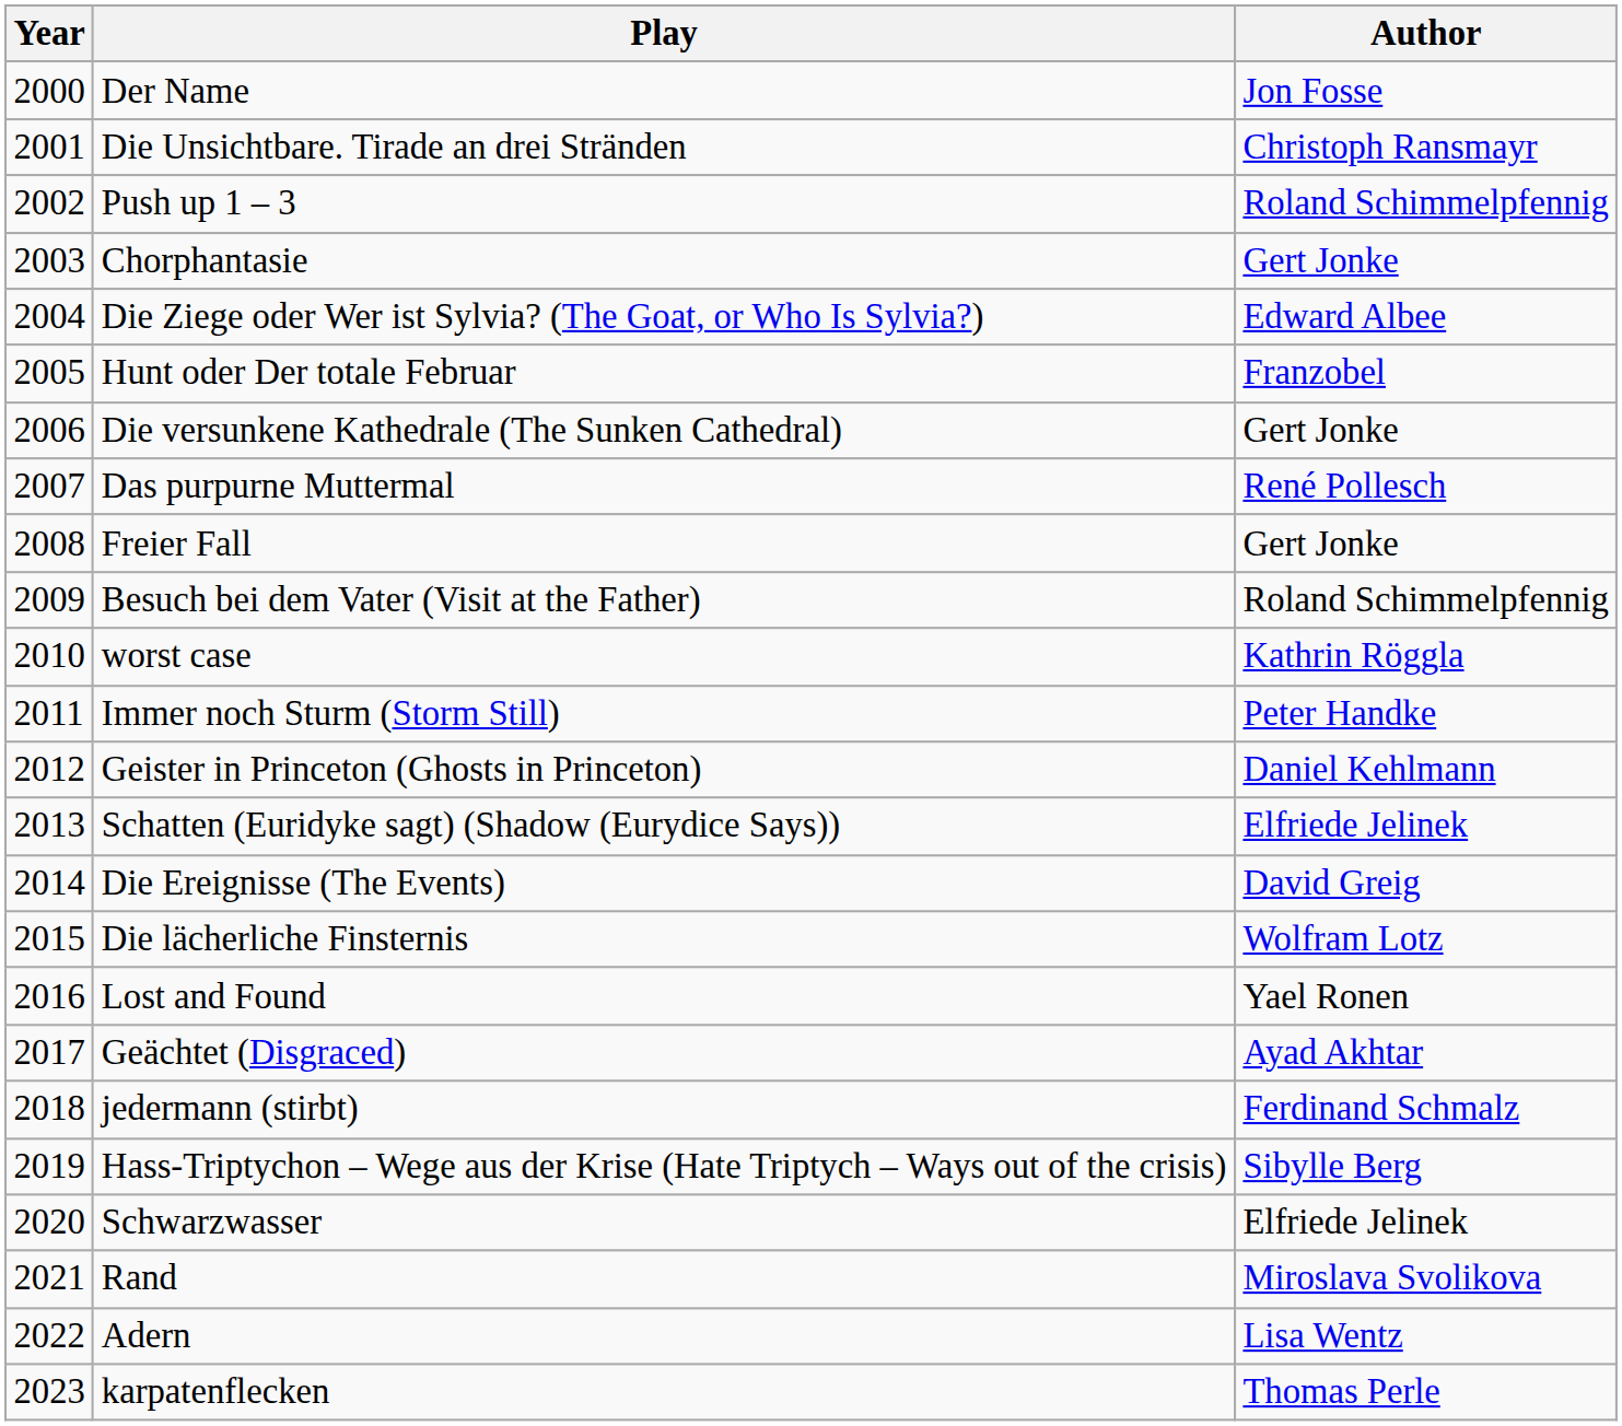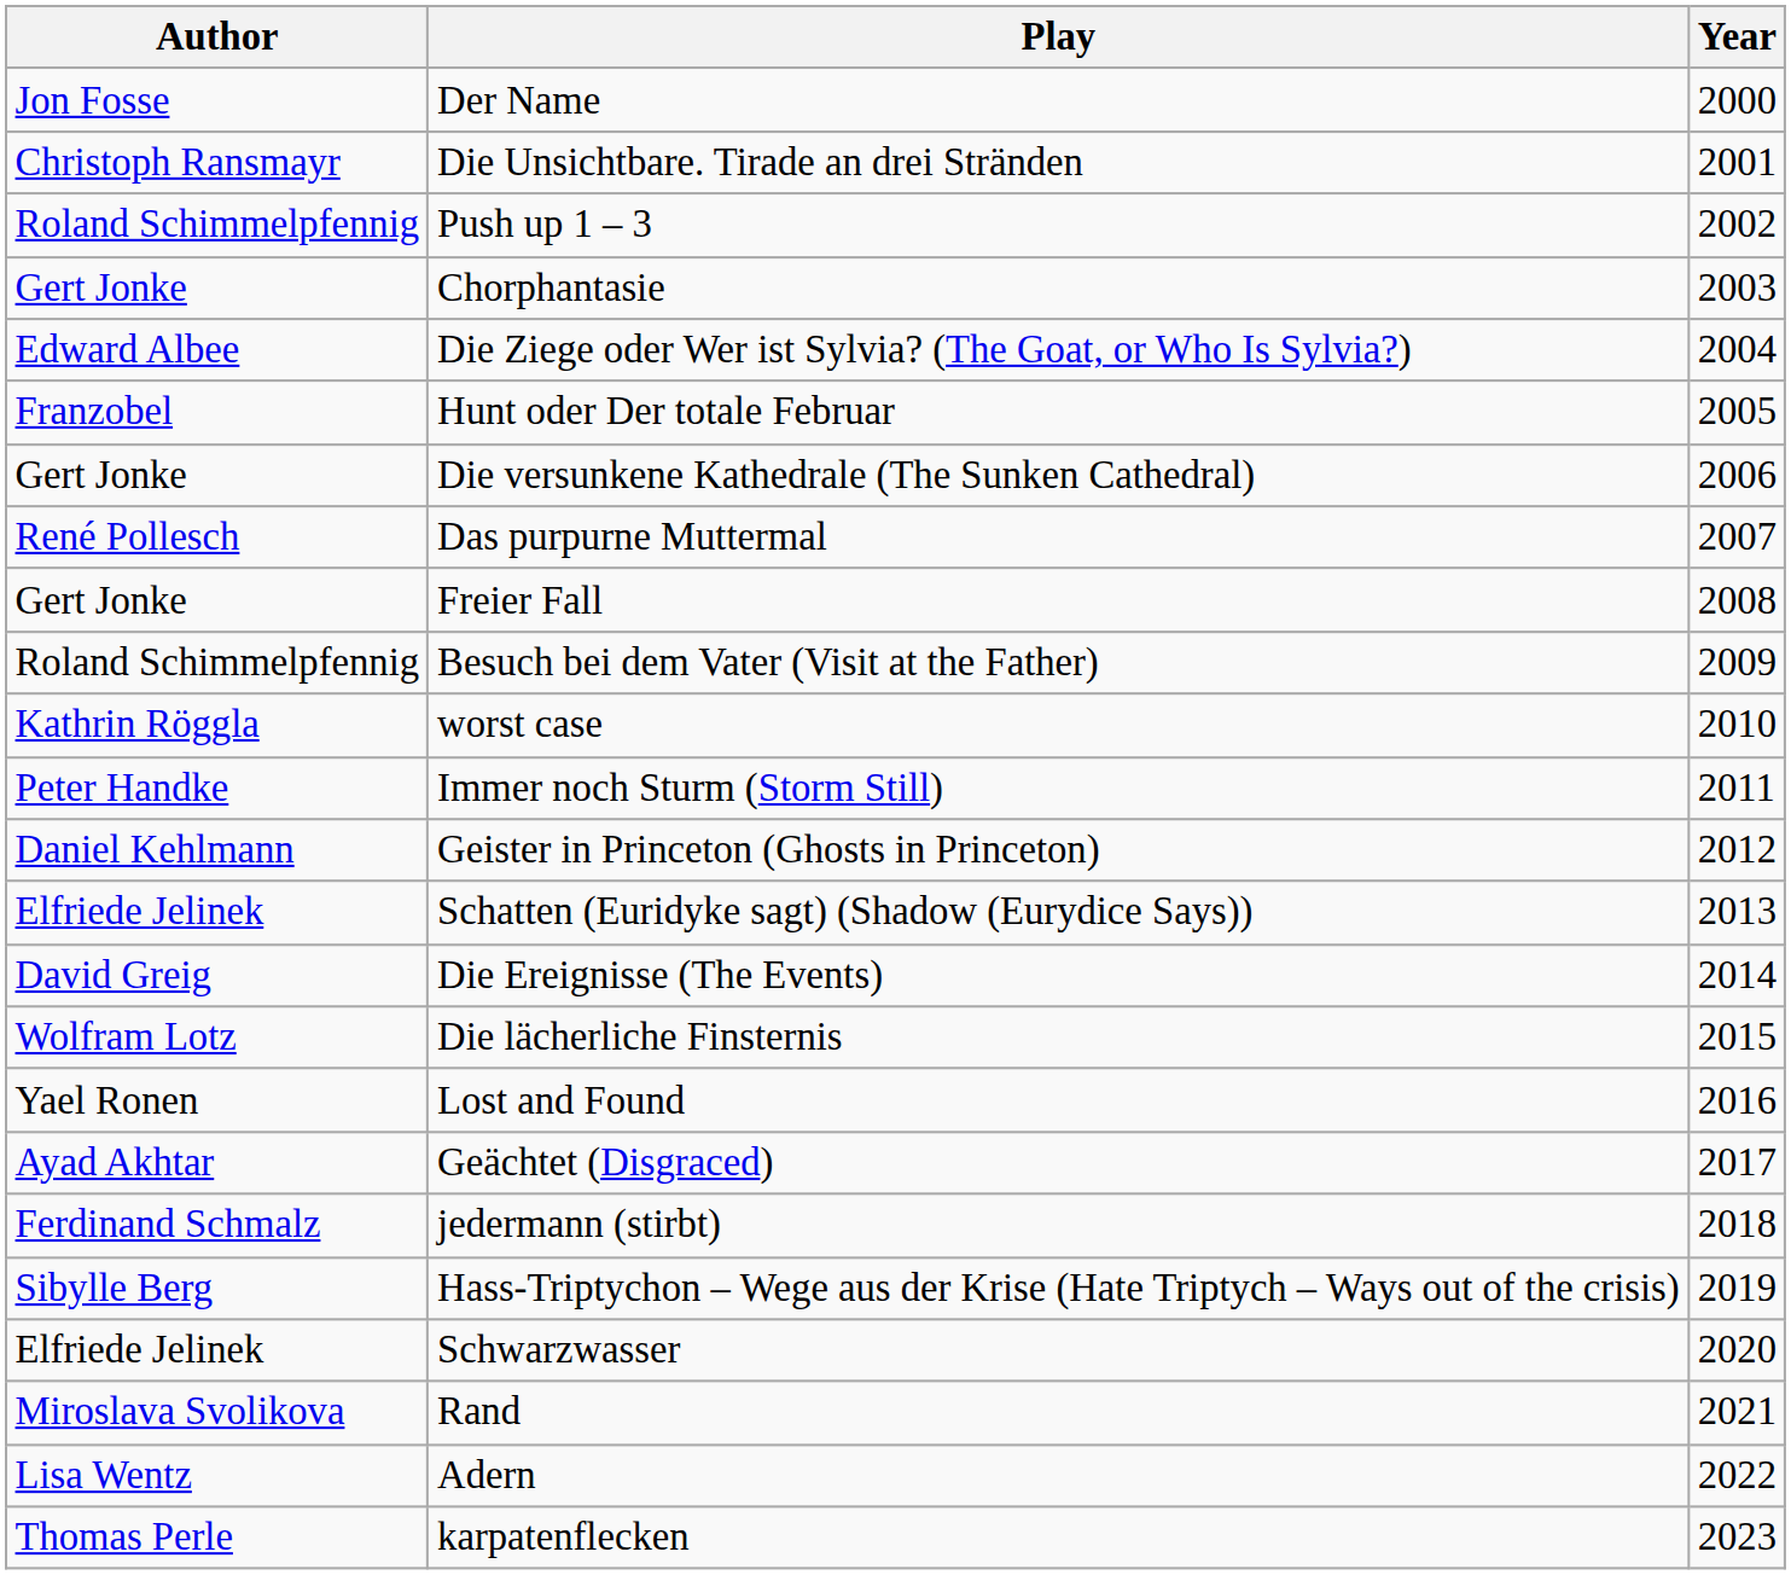columns swapped: Year <-> Author
